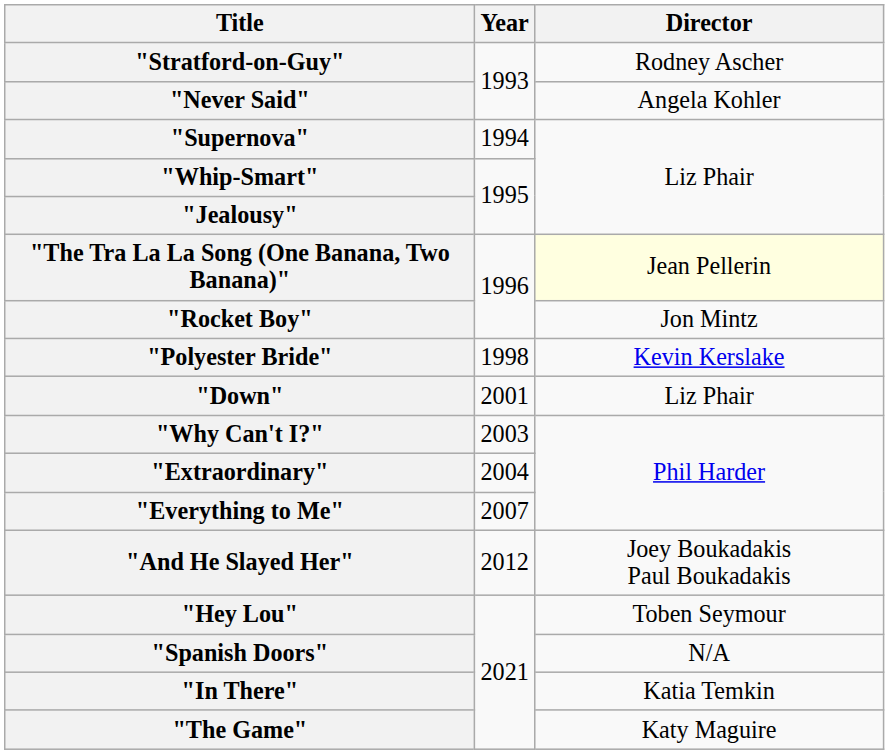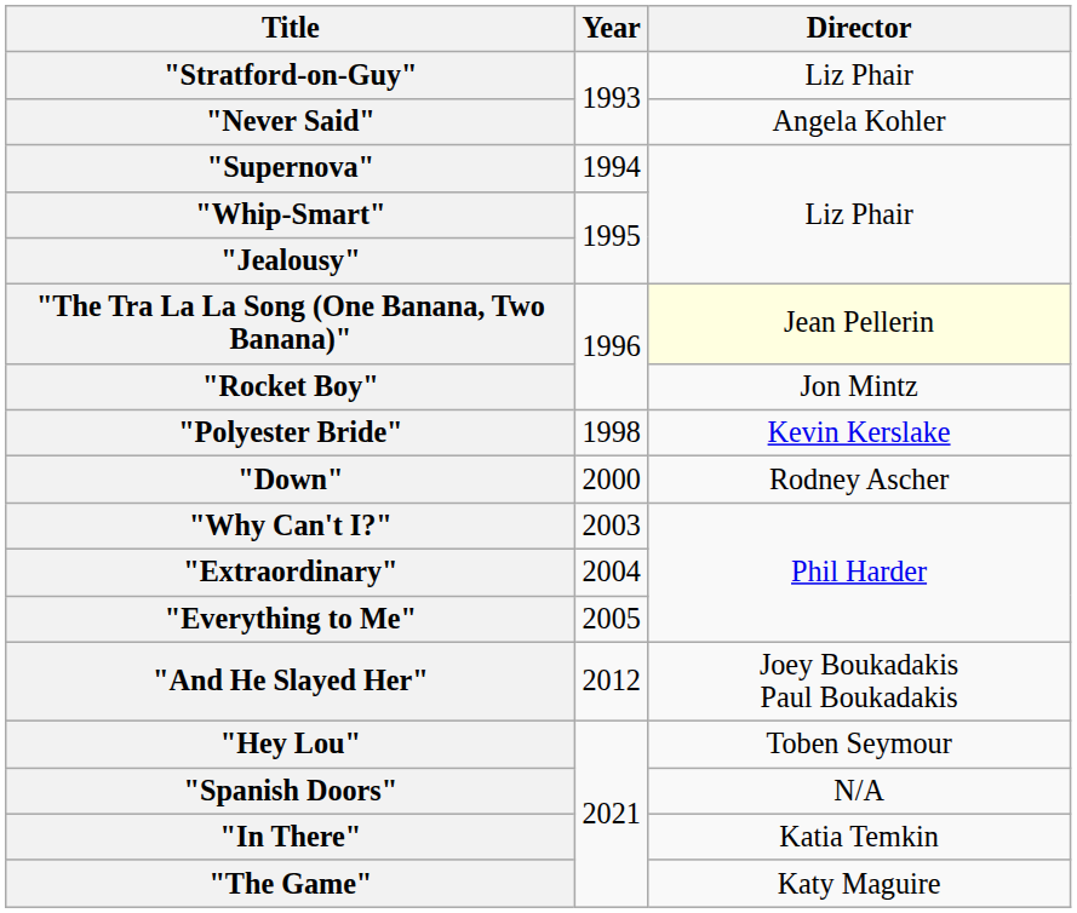"Stratford-on-Guy" | Director: Rodney Ascher -> Liz Phair
"Down" | Year: 2001 -> 2000
"Down" | Director: Liz Phair -> Rodney Ascher
"Everything to Me" | Year: 2007 -> 2005
